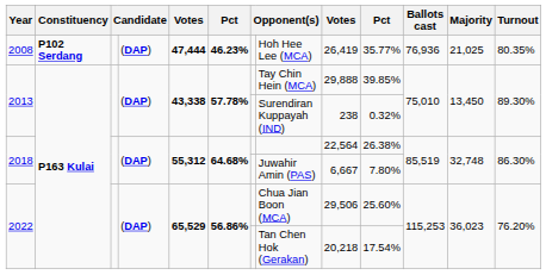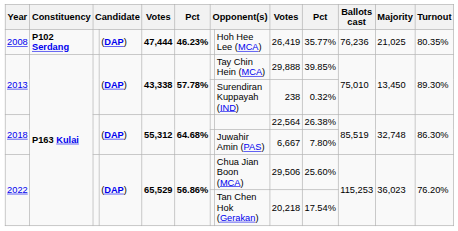2008 | Ballots cast: 76,936 -> 76,236
